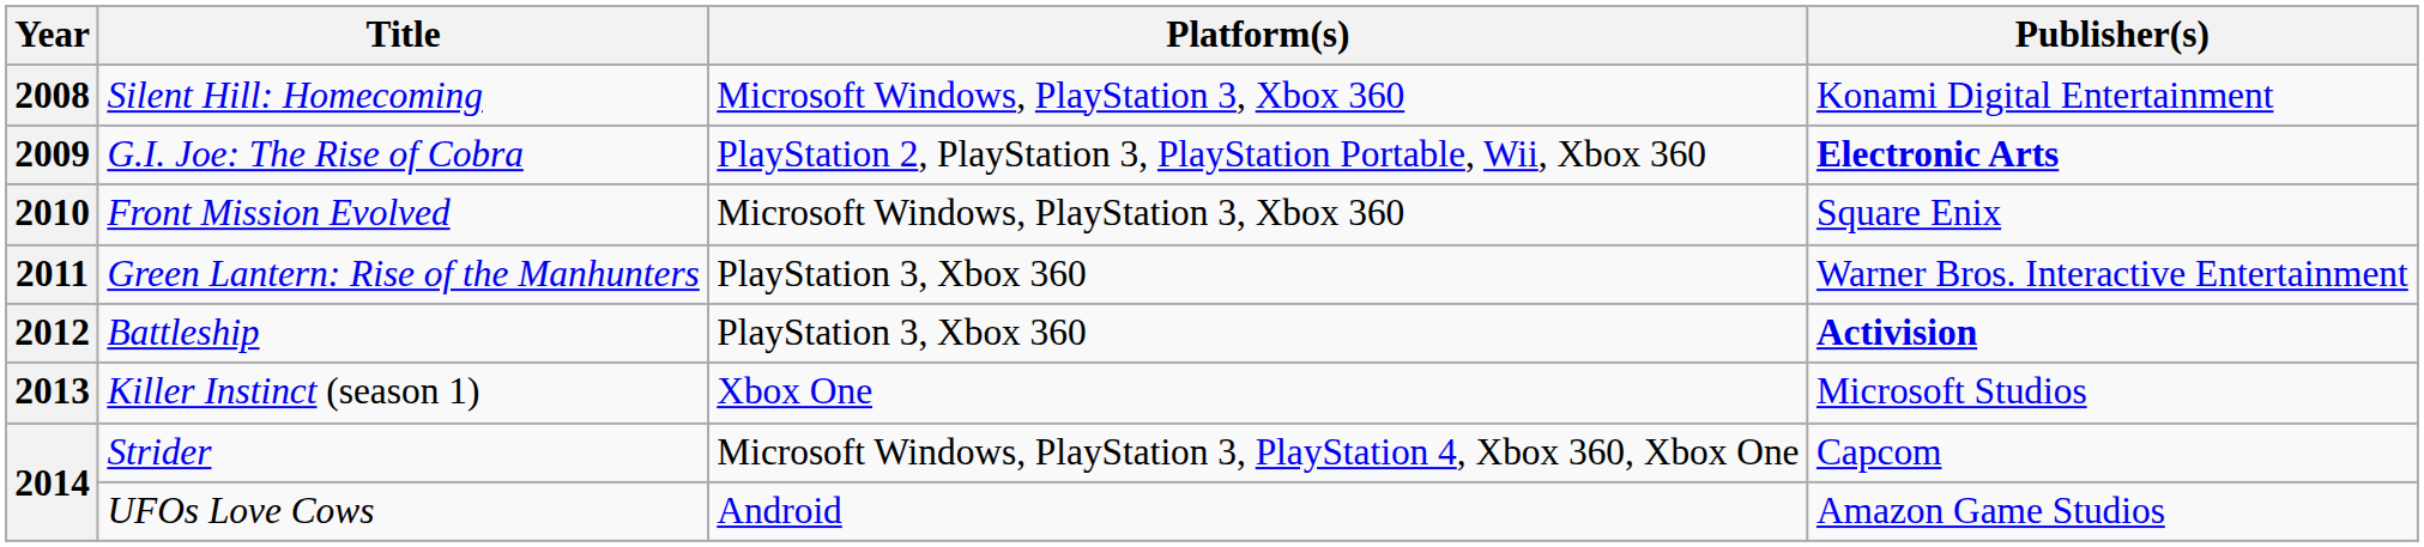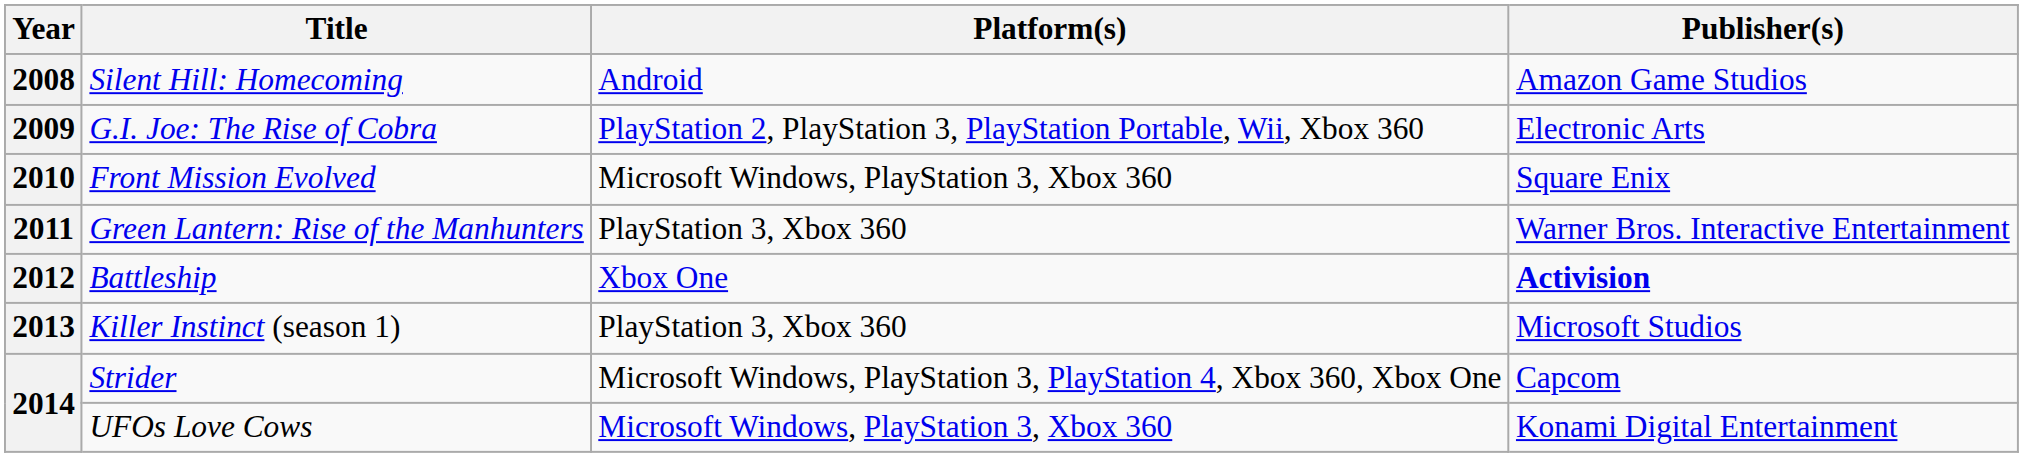Silent Hill: Homecoming | Platform(s): Microsoft Windows, PlayStation 3, Xbox 360 -> Android
Silent Hill: Homecoming | Publisher(s): Konami Digital Entertainment -> Amazon Game Studios
G.I. Joe: The Rise of Cobra | Publisher(s): bold -> normal
Battleship | Platform(s): PlayStation 3, Xbox 360 -> Xbox One
Killer Instinct (season 1) | Platform(s): Xbox One -> PlayStation 3, Xbox 360
UFOs Love Cows | Platform(s): Android -> Microsoft Windows, PlayStation 3, Xbox 360
UFOs Love Cows | Publisher(s): Amazon Game Studios -> Konami Digital Entertainment
